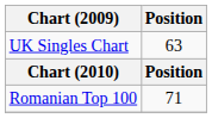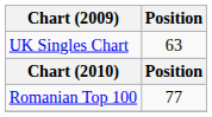Romanian Top 100 | Position: 71 -> 77
